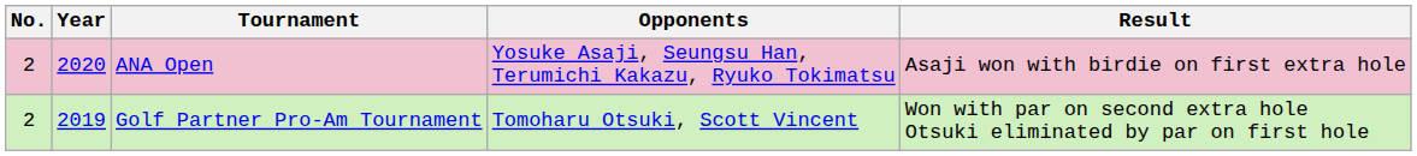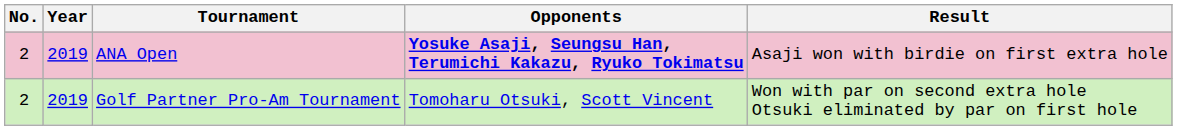ANA Open | Year: 2020 -> 2019
ANA Open | Opponents: normal -> bold
